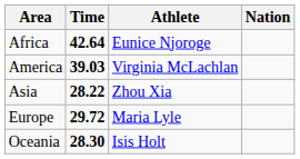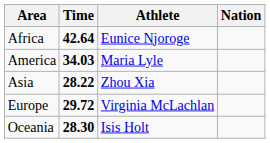America | Time: 39.03 -> 34.03
America | Athlete: Virginia McLachlan -> Maria Lyle
Europe | Athlete: Maria Lyle -> Virginia McLachlan
